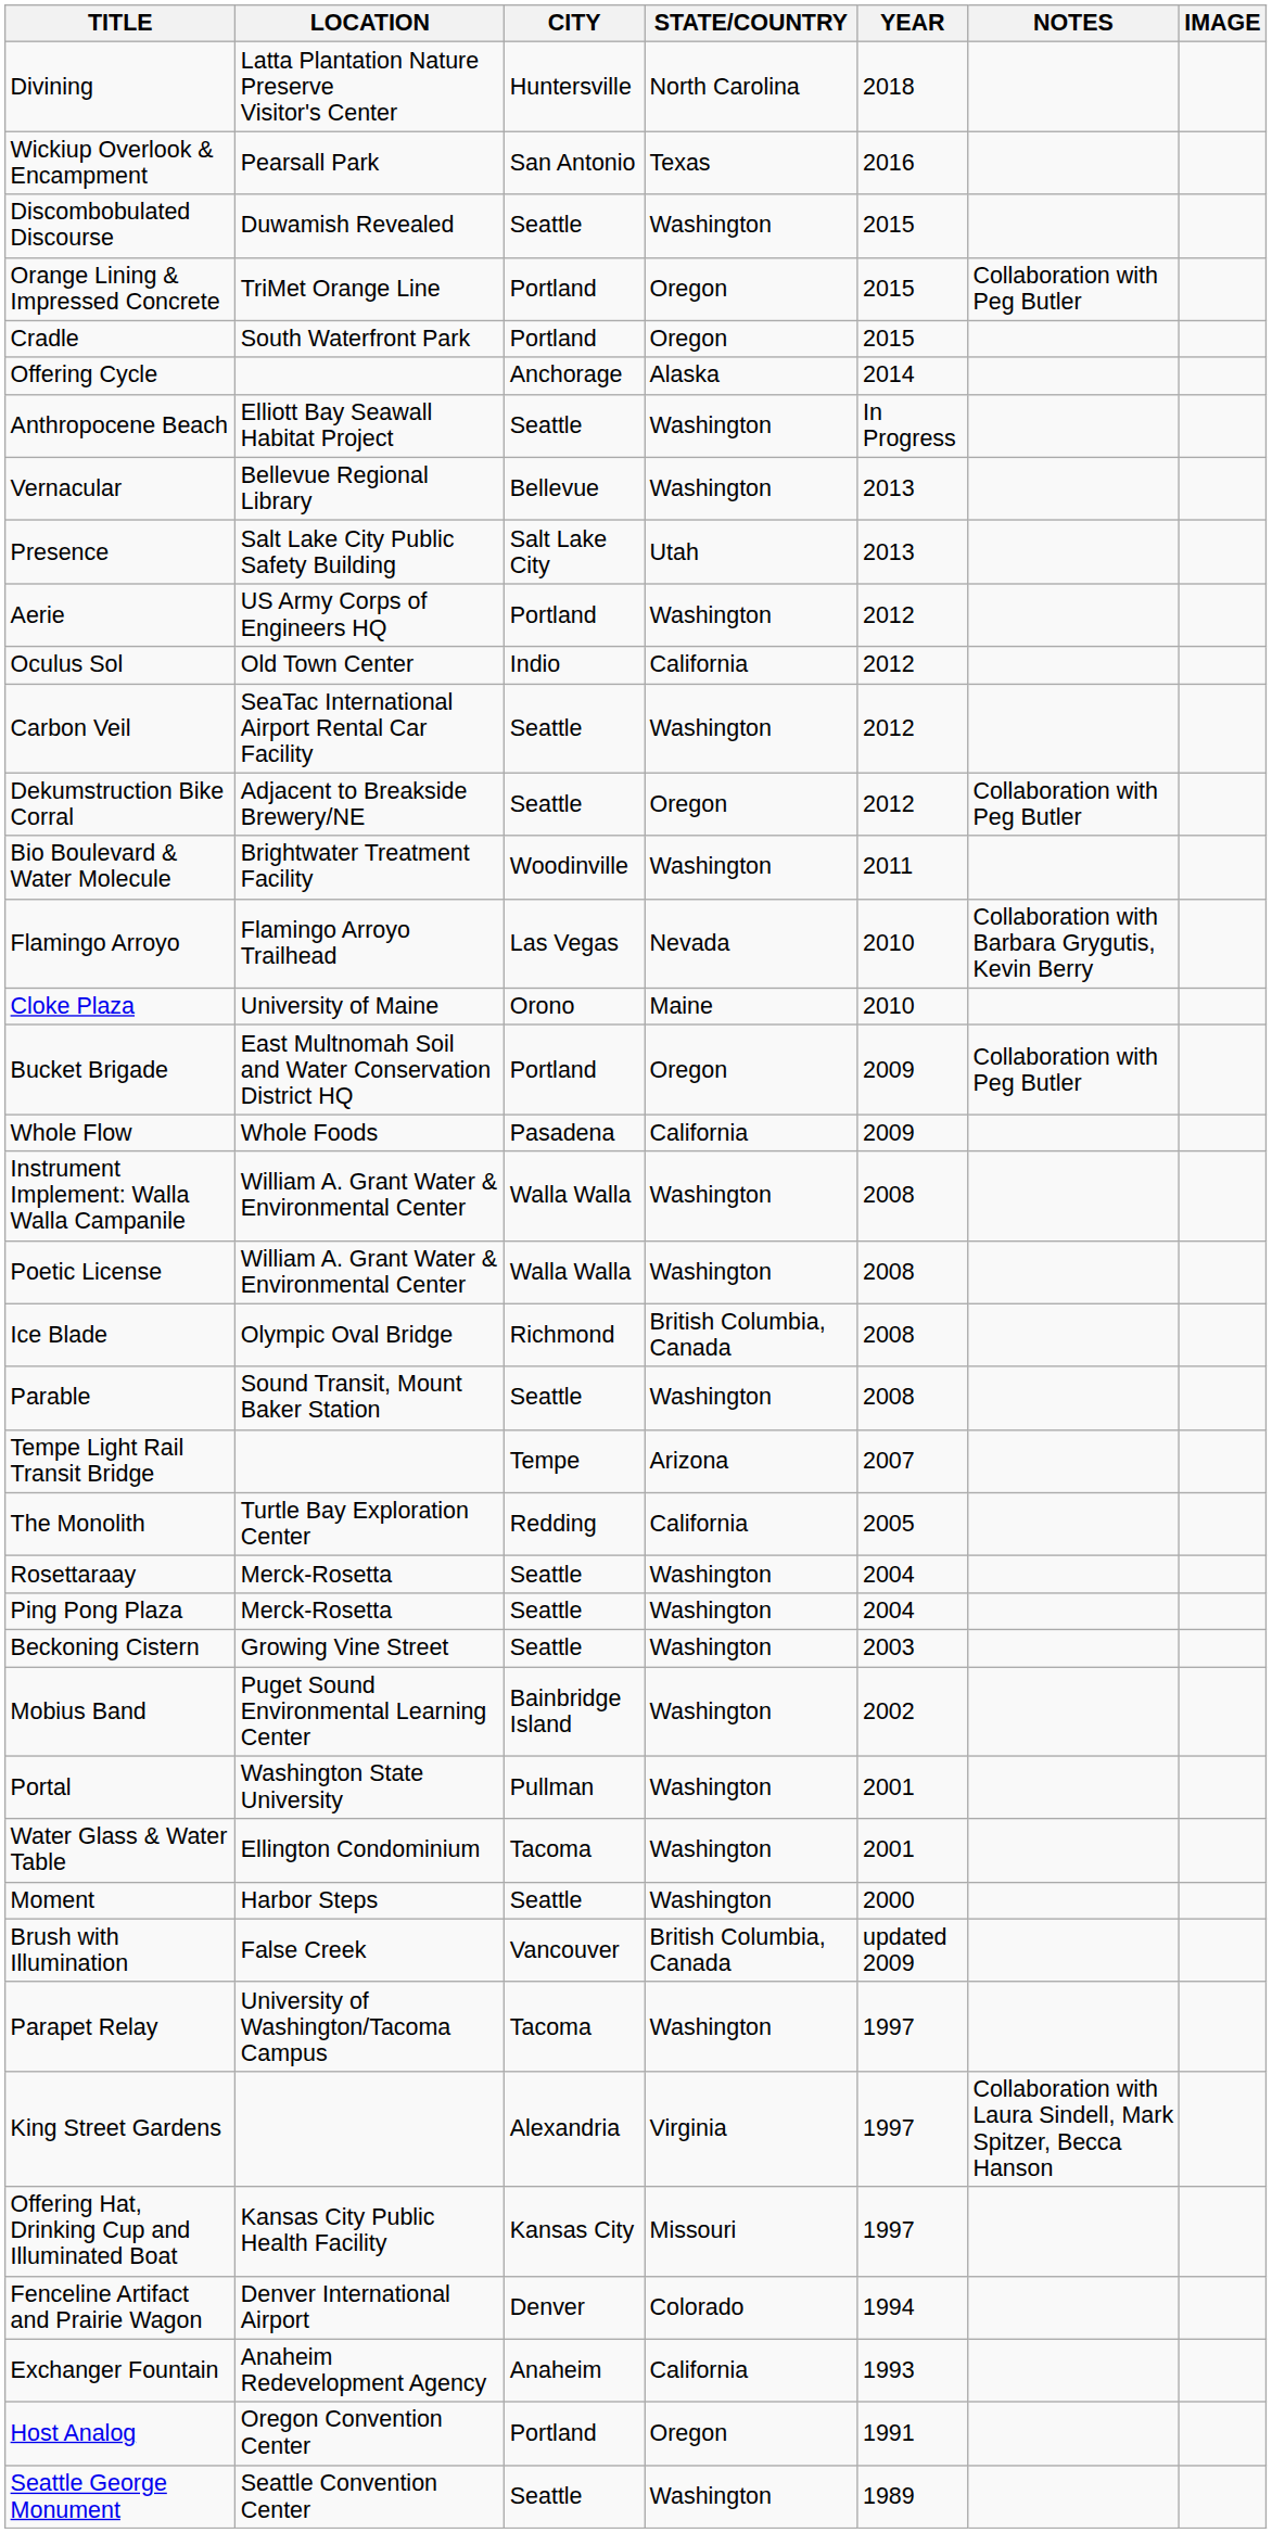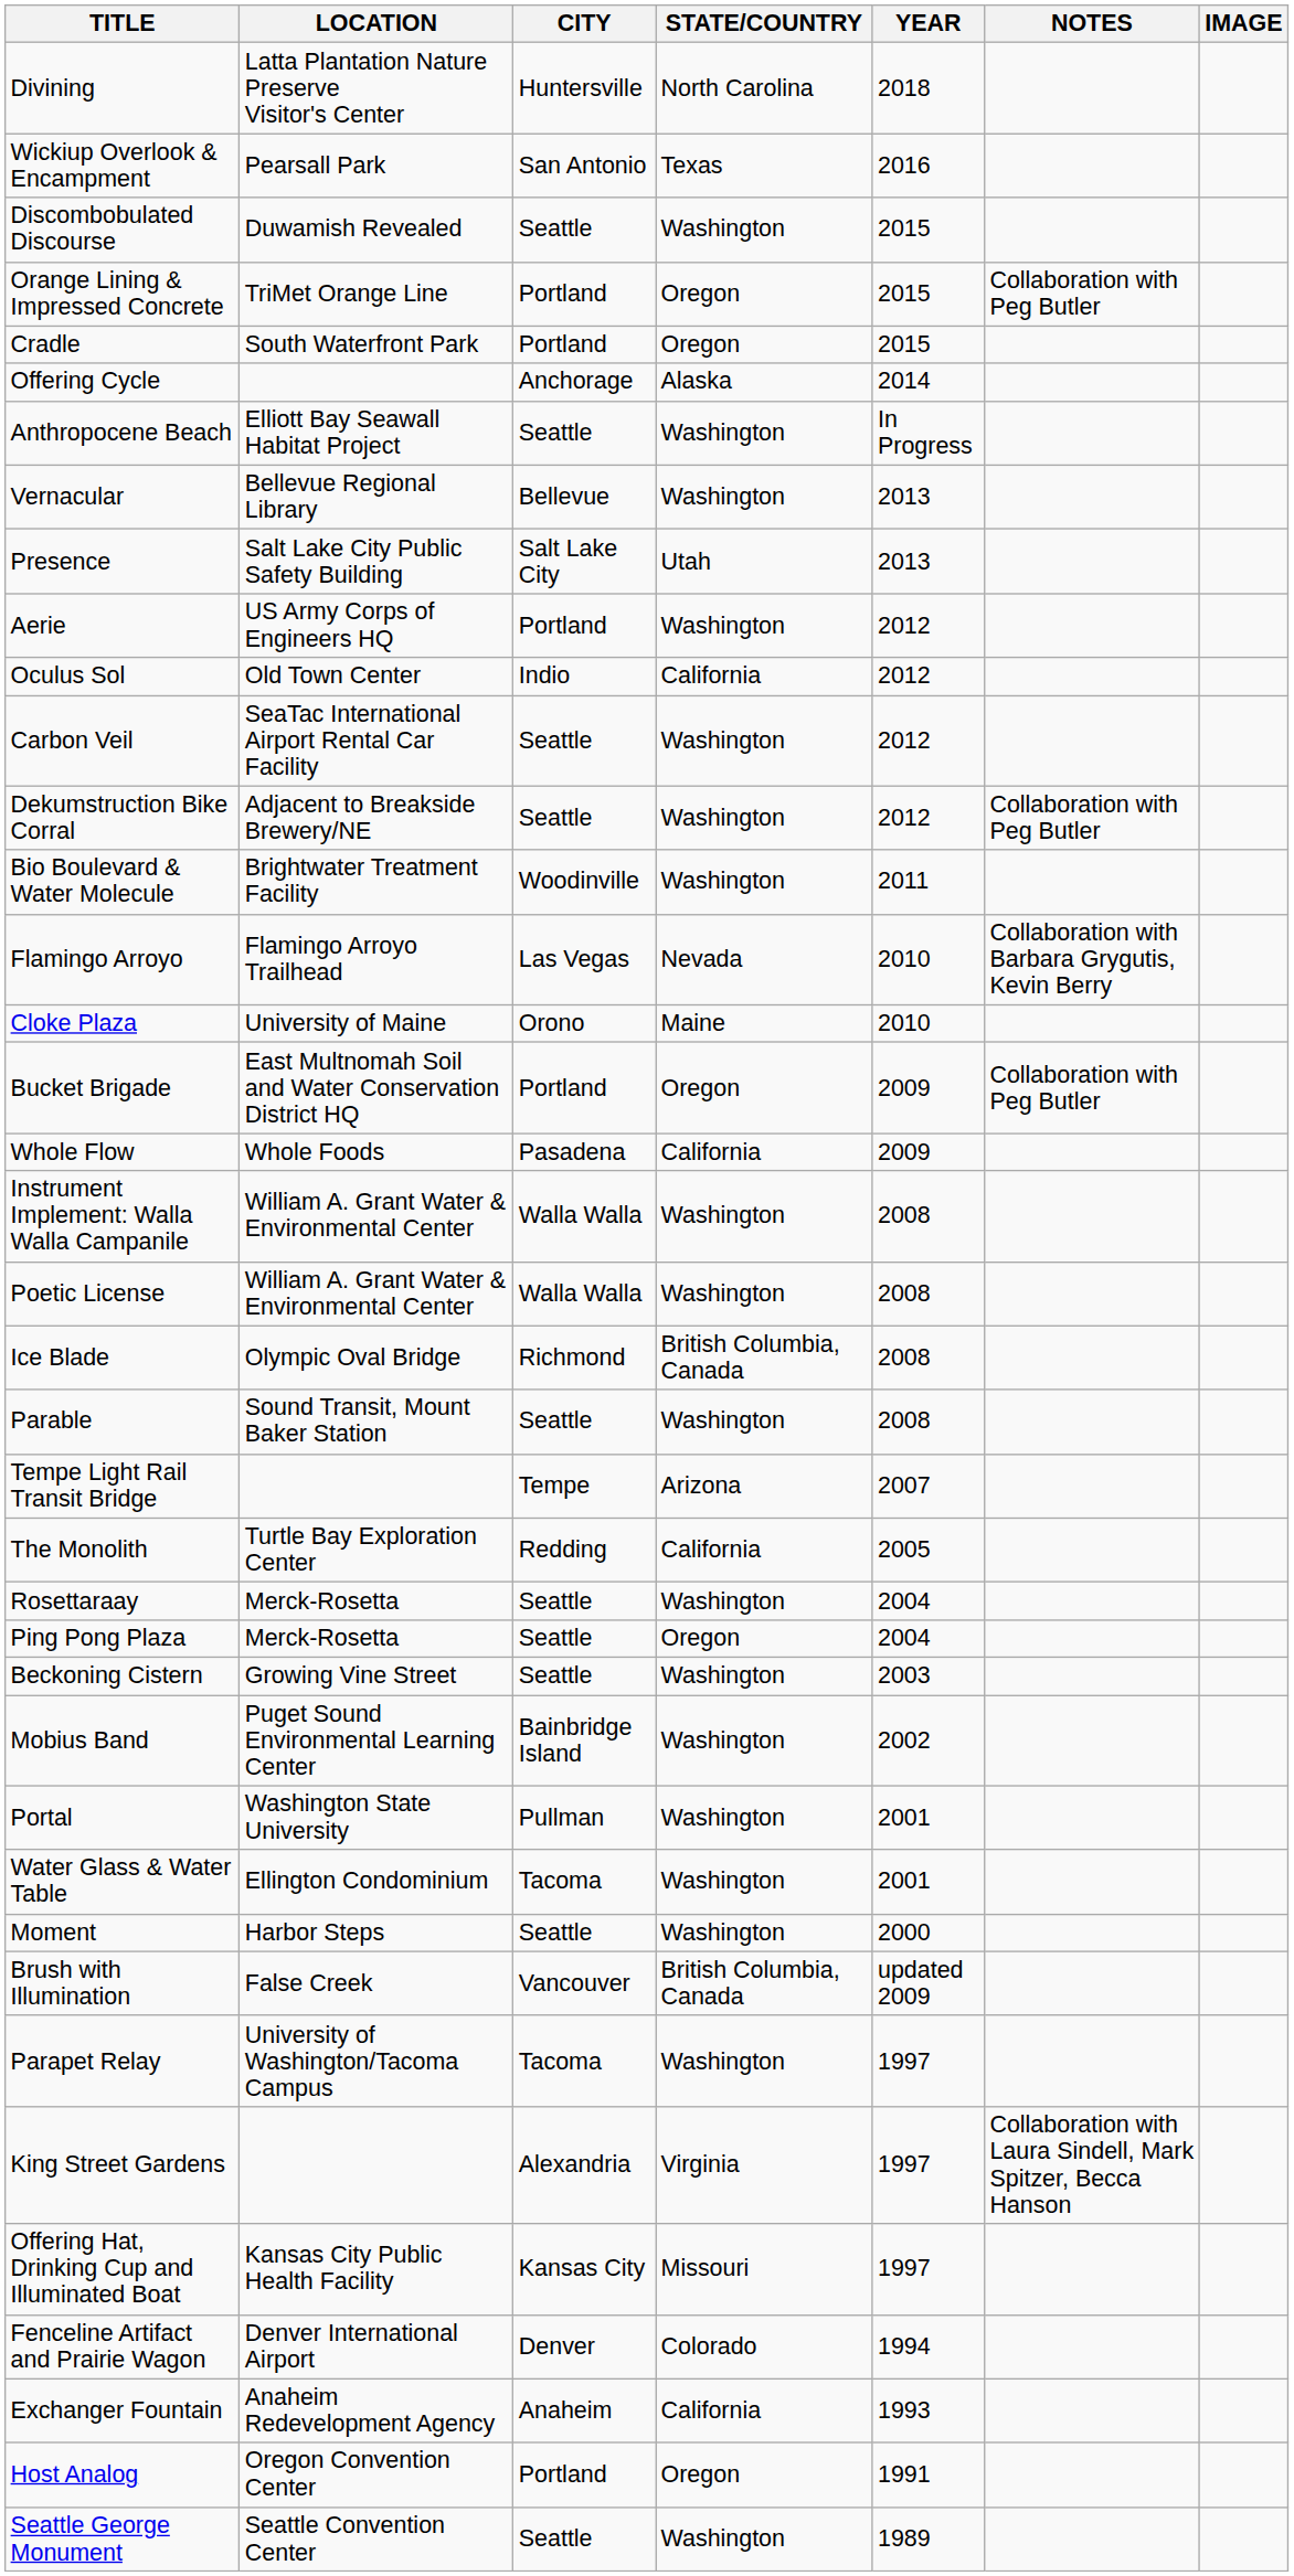Dekumstruction Bike Corral | STATE/COUNTRY: Oregon -> Washington
Ping Pong Plaza | STATE/COUNTRY: Washington -> Oregon
